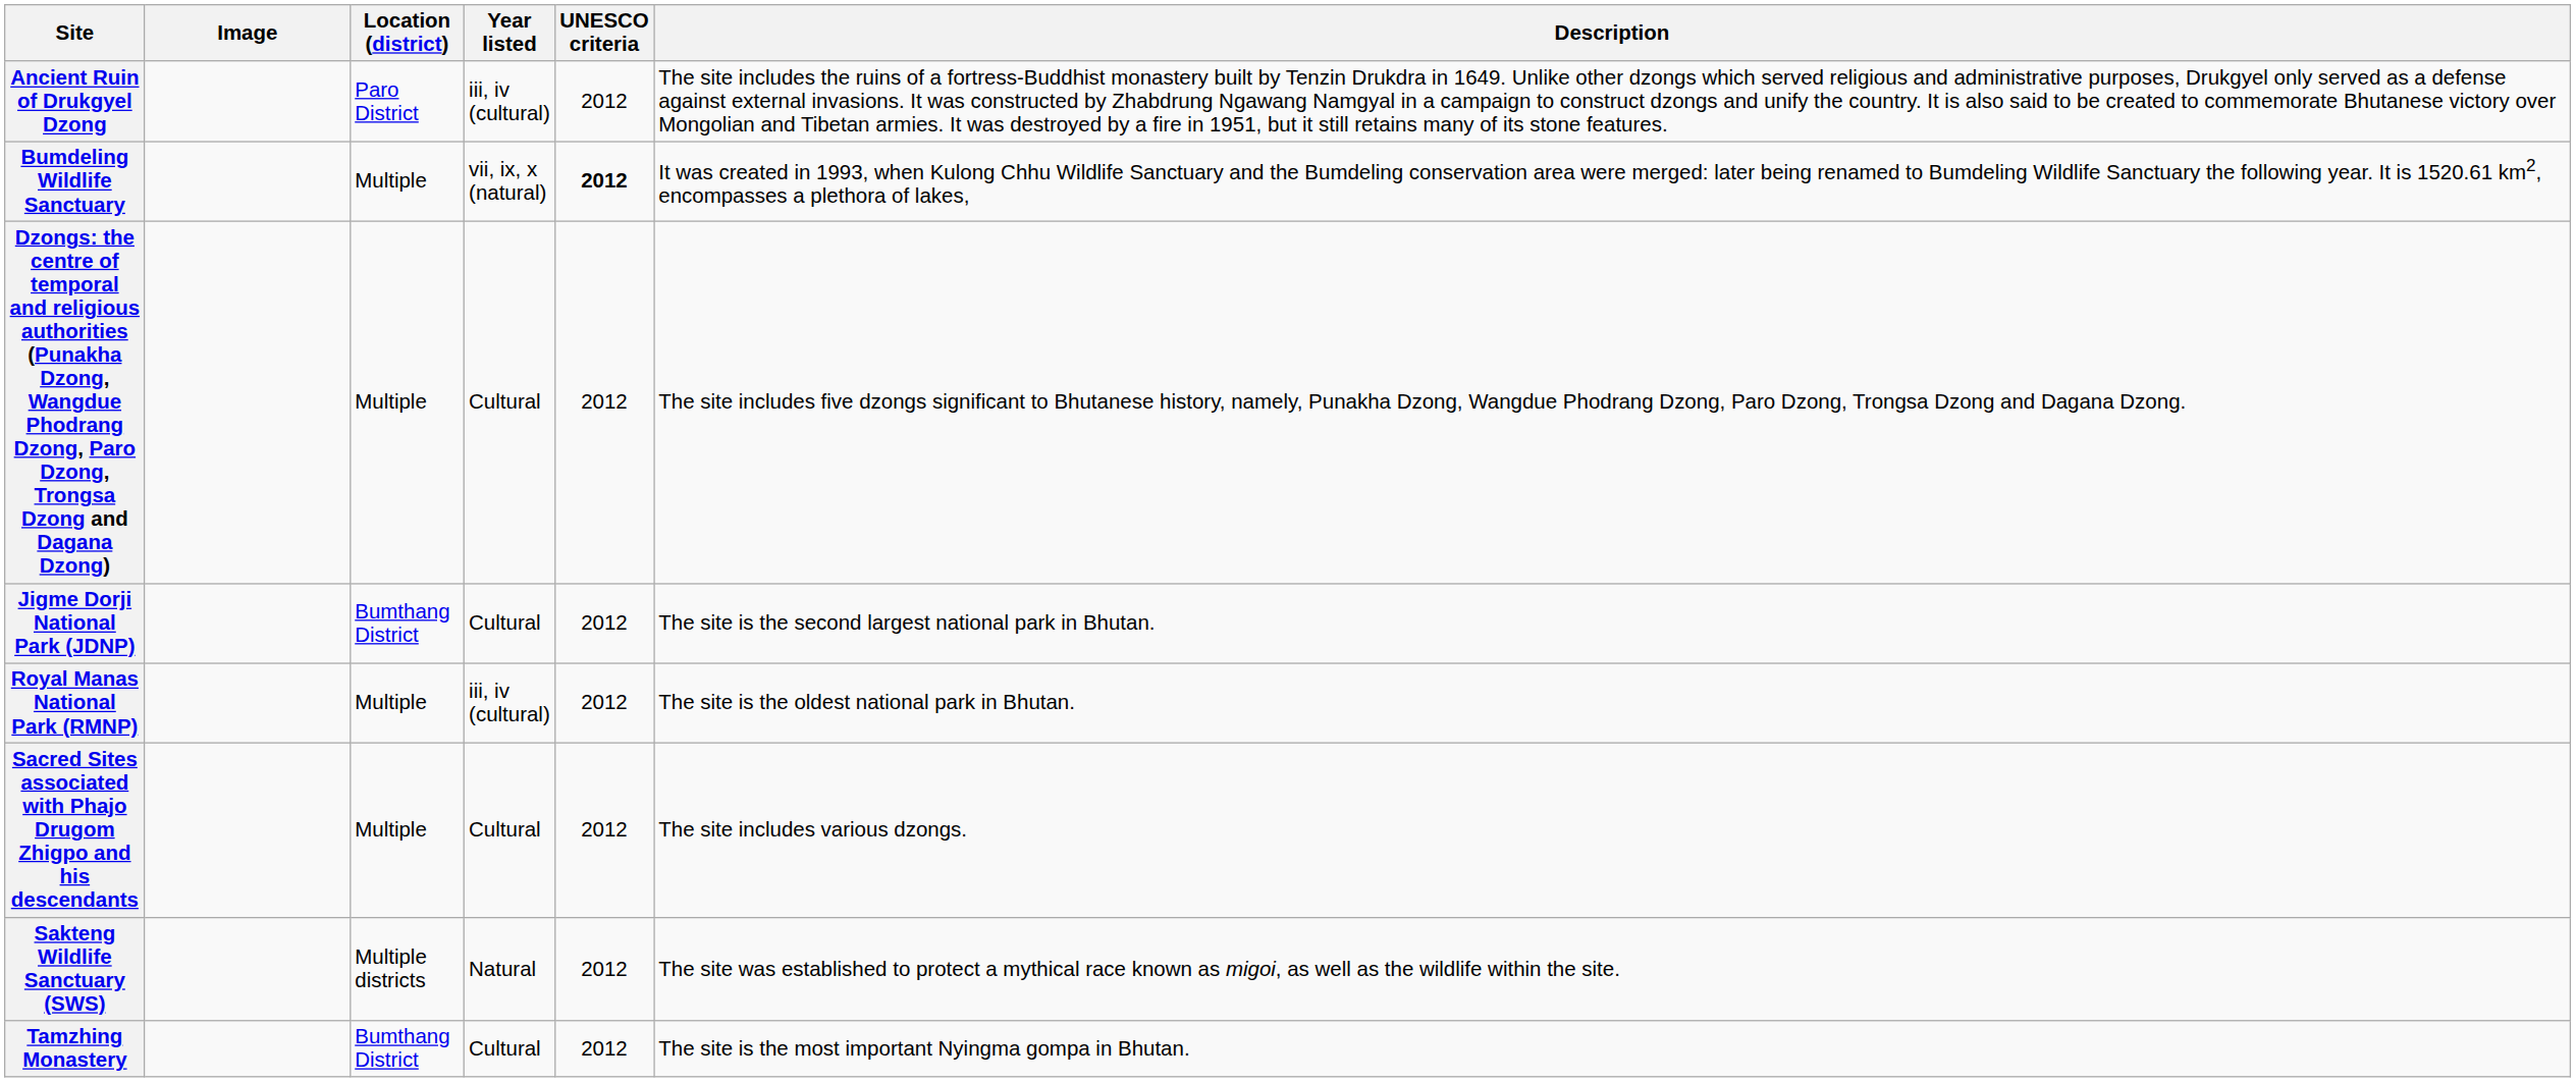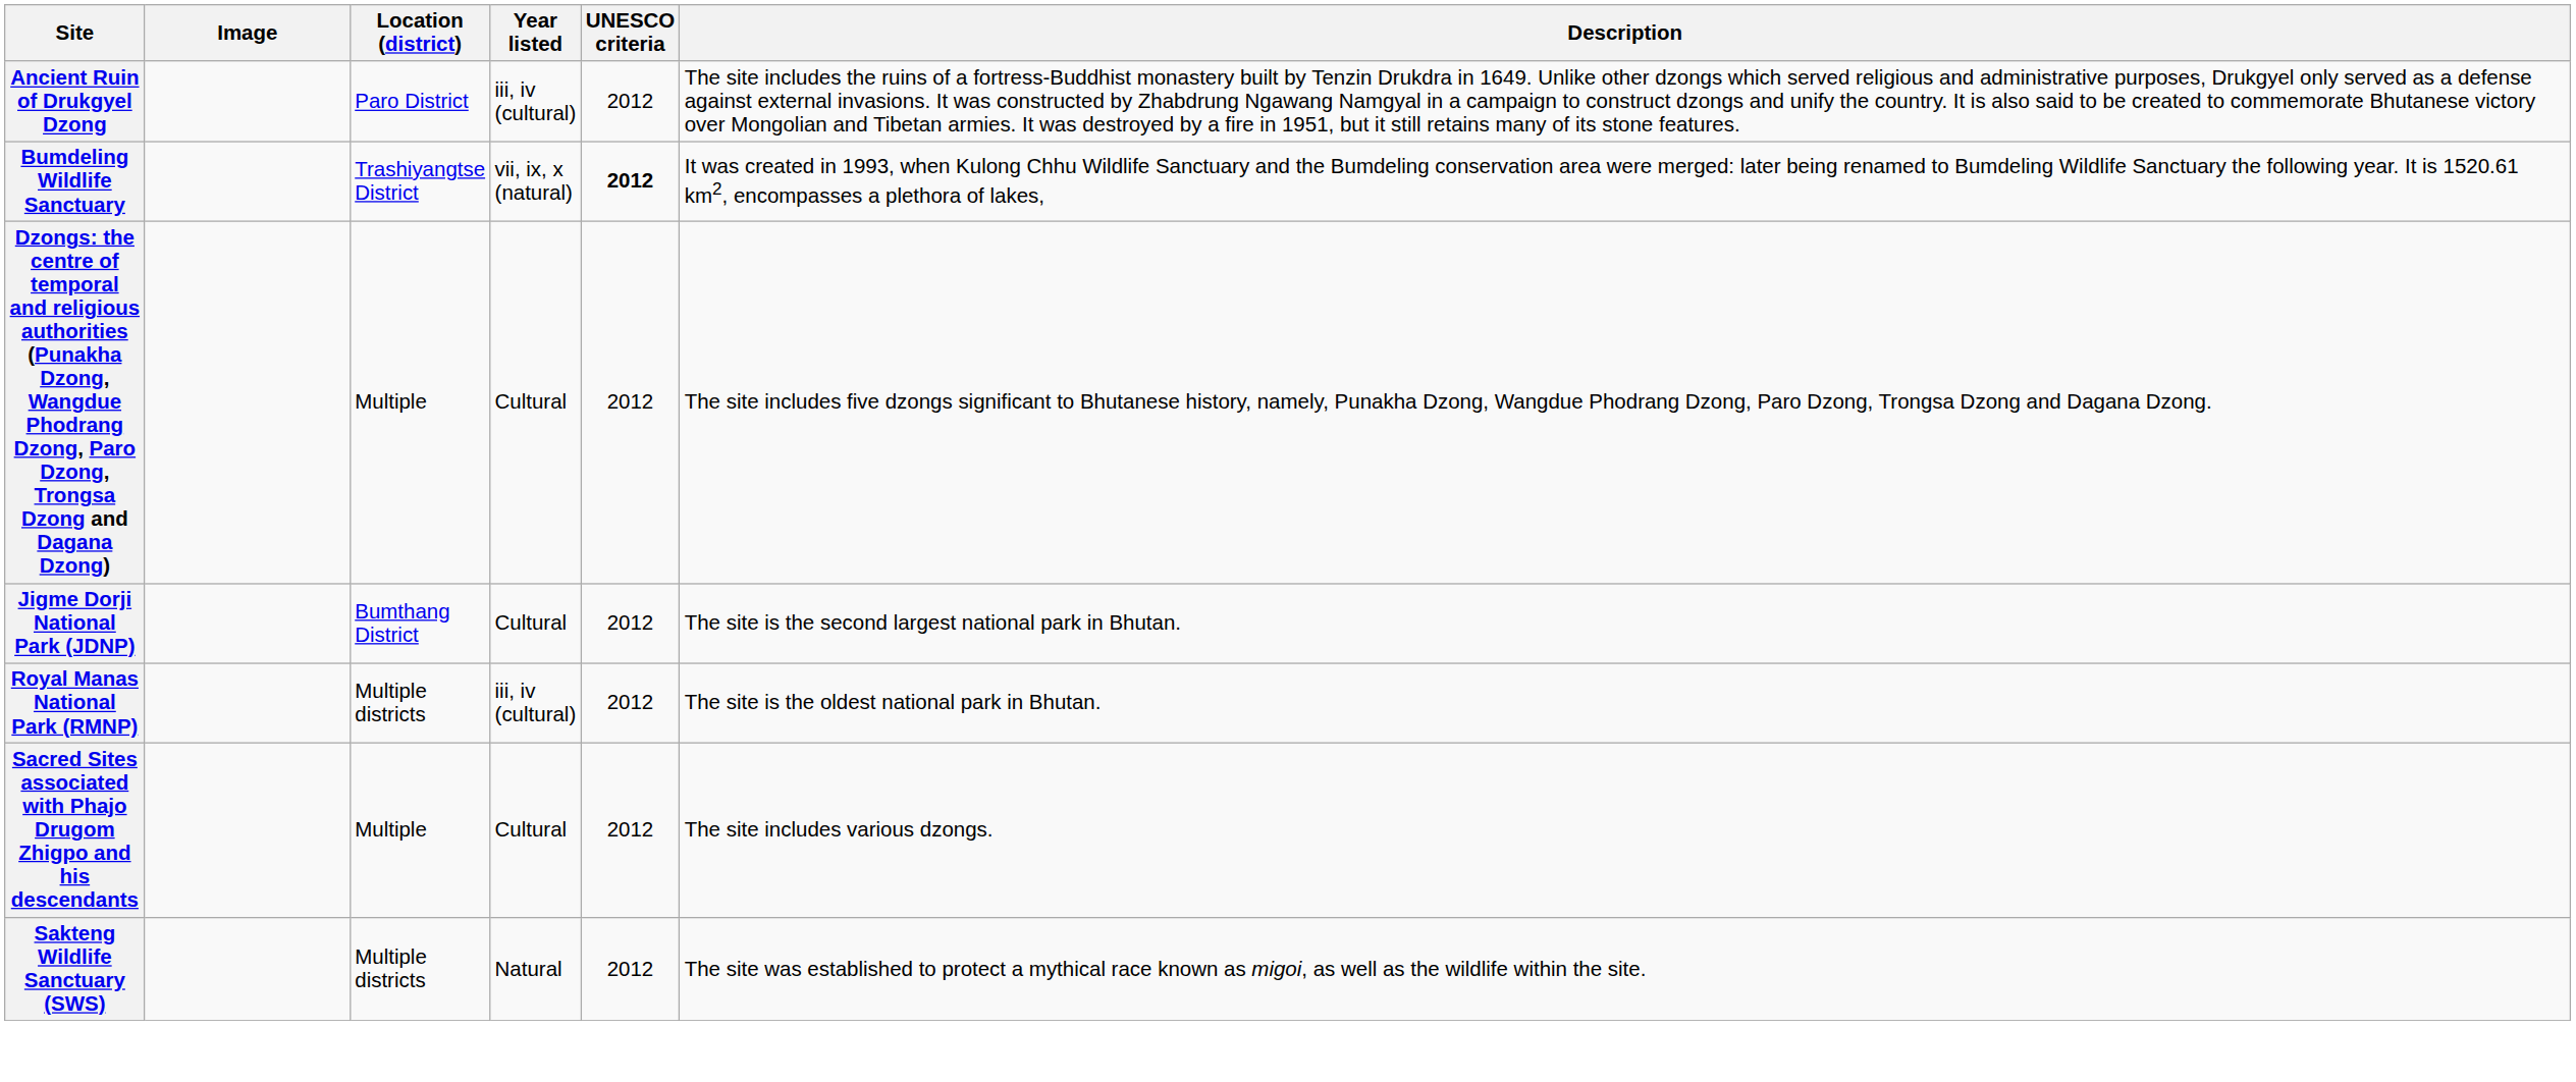Bumdeling Wildlife Sanctuary | Location (district): Multiple -> Trashiyangtse District
Royal Manas National Park (RMNP) | Location (district): Multiple -> Multiple districts
- row: Tamzhing Monastery | Bumthang District | Cultural | 2012 | The site is the most important Nyingma gompa in Bhutan.
